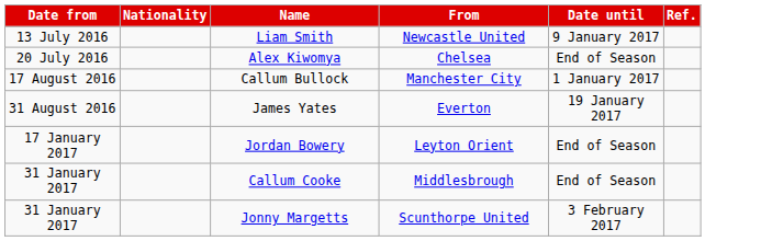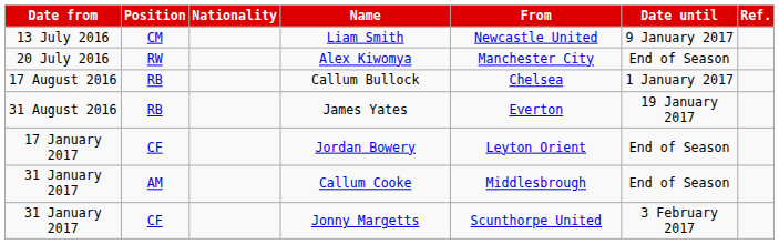+ column: Position | CM | RW | RB | RB | CF | AM | CF
Alex Kiwomya | From: Chelsea -> Manchester City
Callum Bullock | From: Manchester City -> Chelsea
